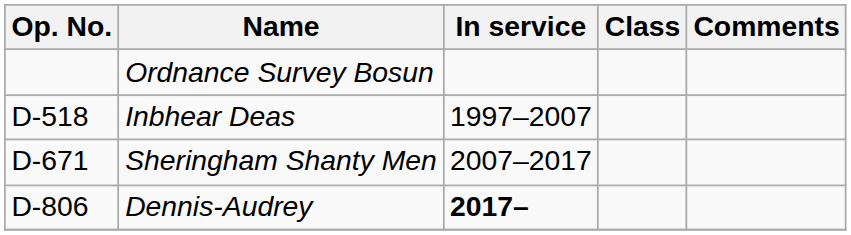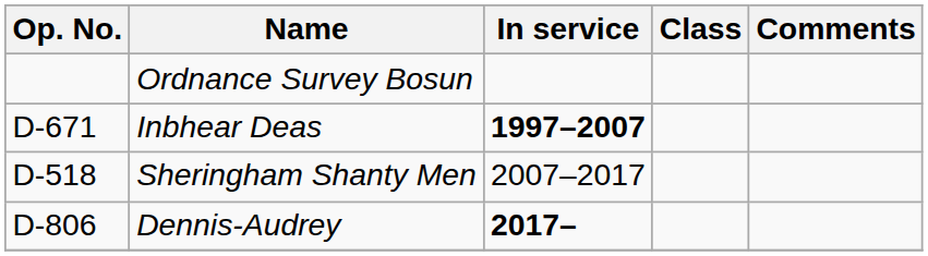Inbhear Deas | Op. No.: D-518 -> D-671
Inbhear Deas | In service: normal -> bold
Sheringham Shanty Men | Op. No.: D-671 -> D-518
